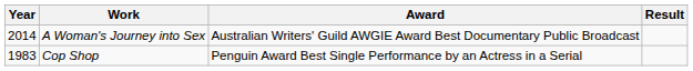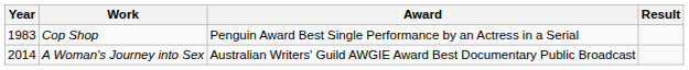rows swapped: Cop Shop <-> A Woman's Journey into Sex
